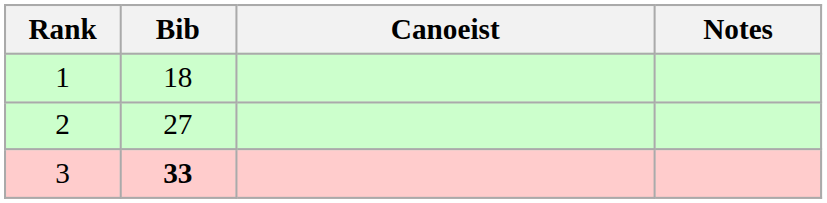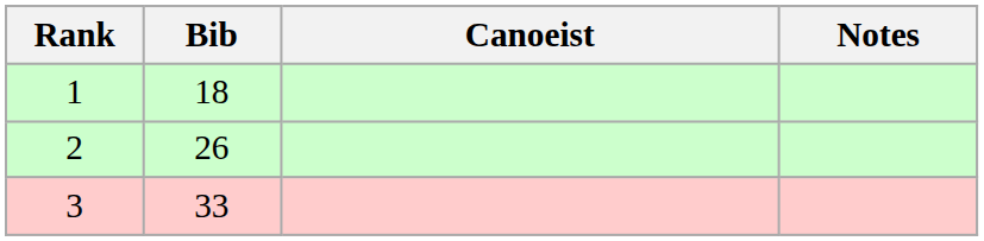2 | Bib: 27 -> 26
3 | Bib: bold -> normal
